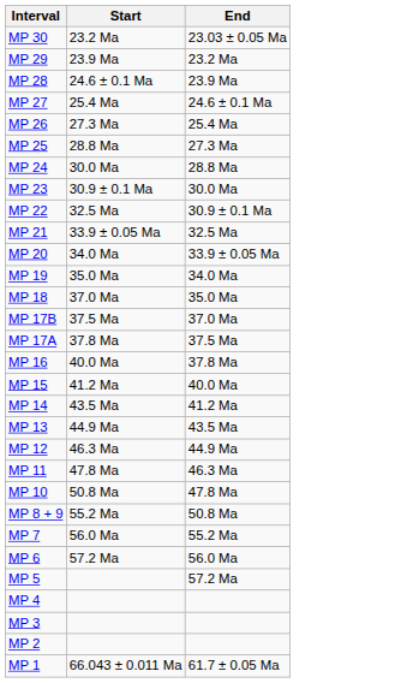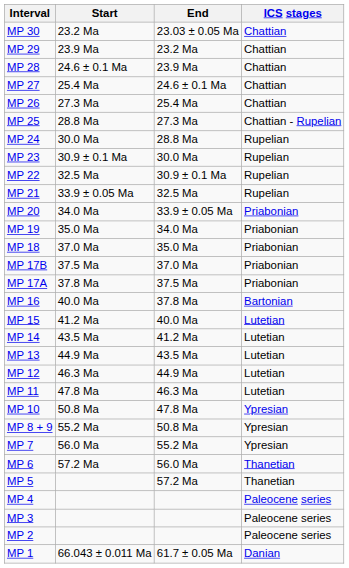+ column: ICS stages | Chattian | Chattian | Chattian | Chattian | Chattian | Chattian - Rupelian | Rupelian | Rupelian | Rupelian | Rupelian | Priabonian | Priabonian | Priabonian | Priabonian | Priabonian | Bartonian | Lutetian | Lutetian | Lutetian | Lutetian | Lutetian | Ypresian | Ypresian | Ypresian | Thanetian | Thanetian | Paleocene series | Paleocene series | Paleocene series | Danian
